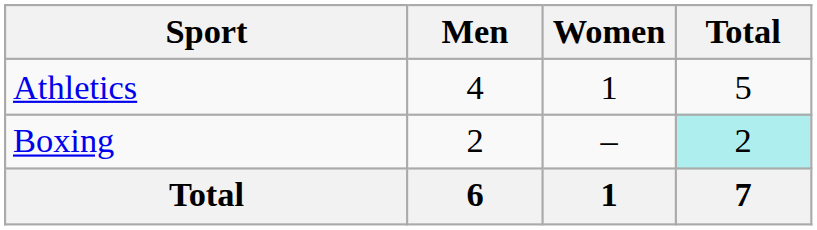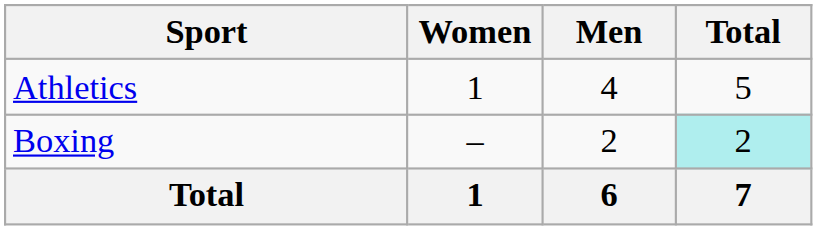columns swapped: Men <-> Women
